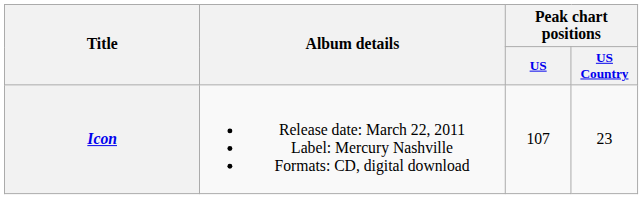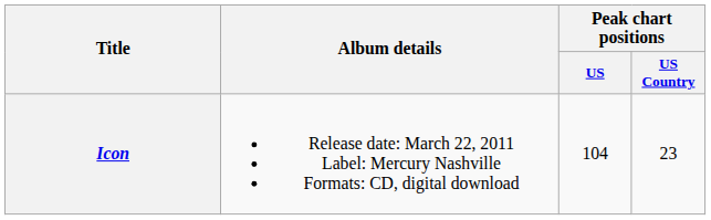Icon | Peak chart positions / US: 107 -> 104
